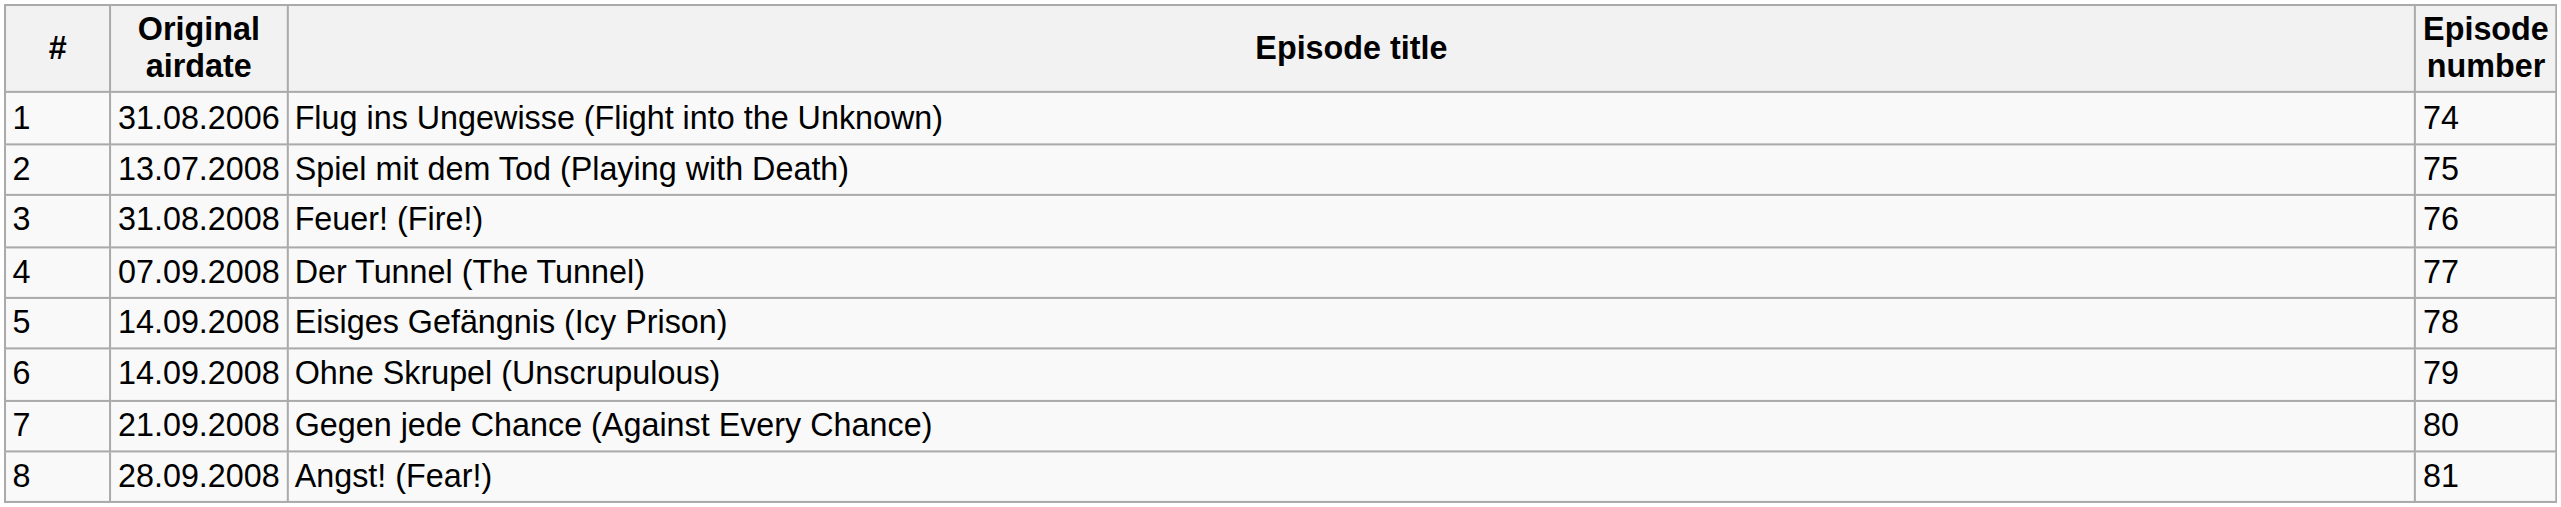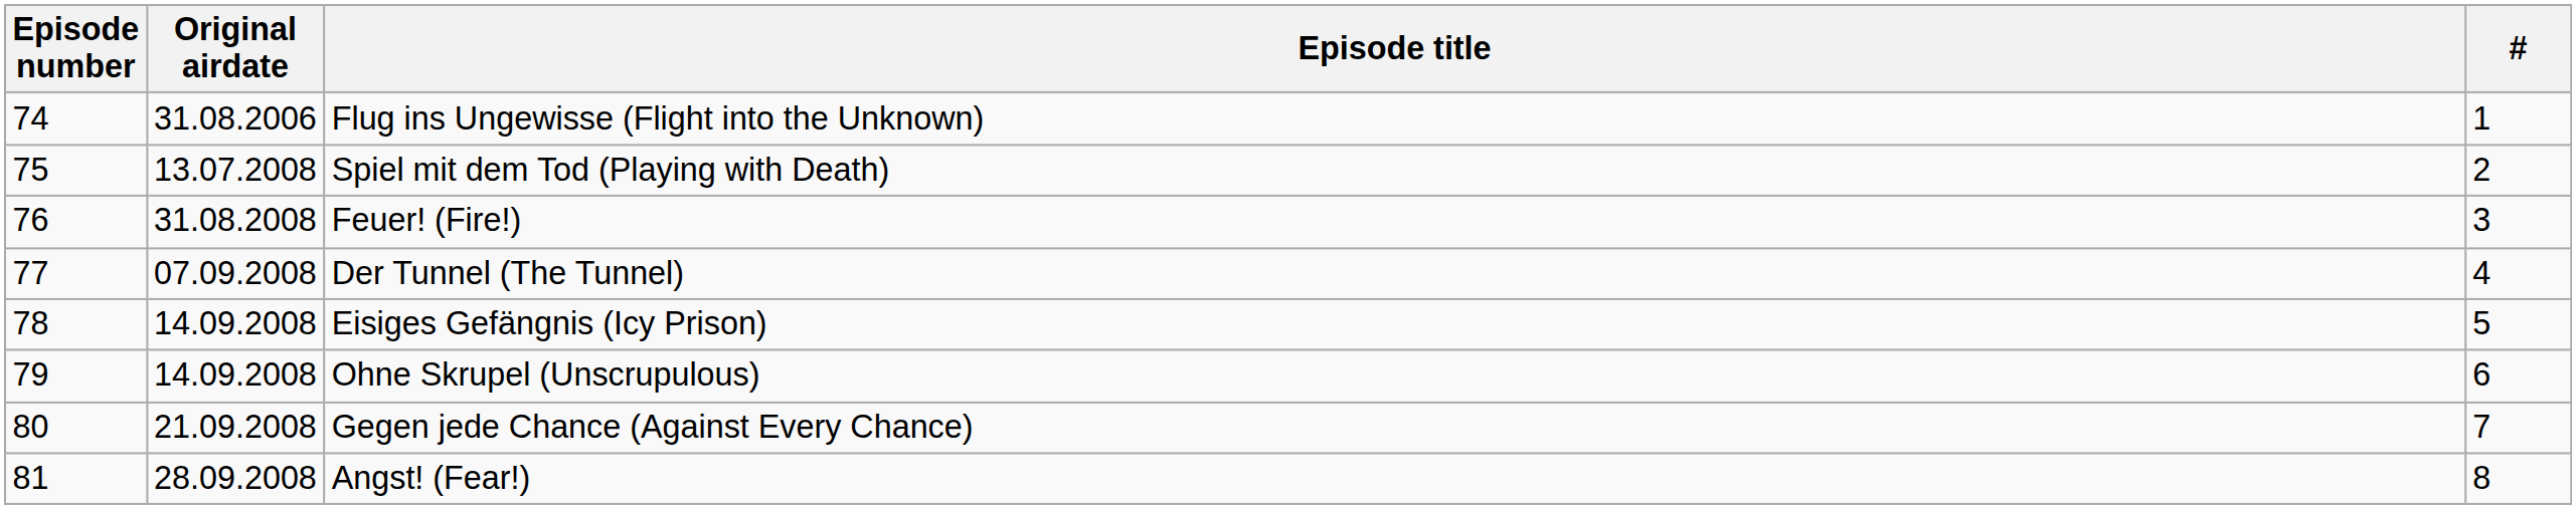columns swapped: # <-> Episode number
